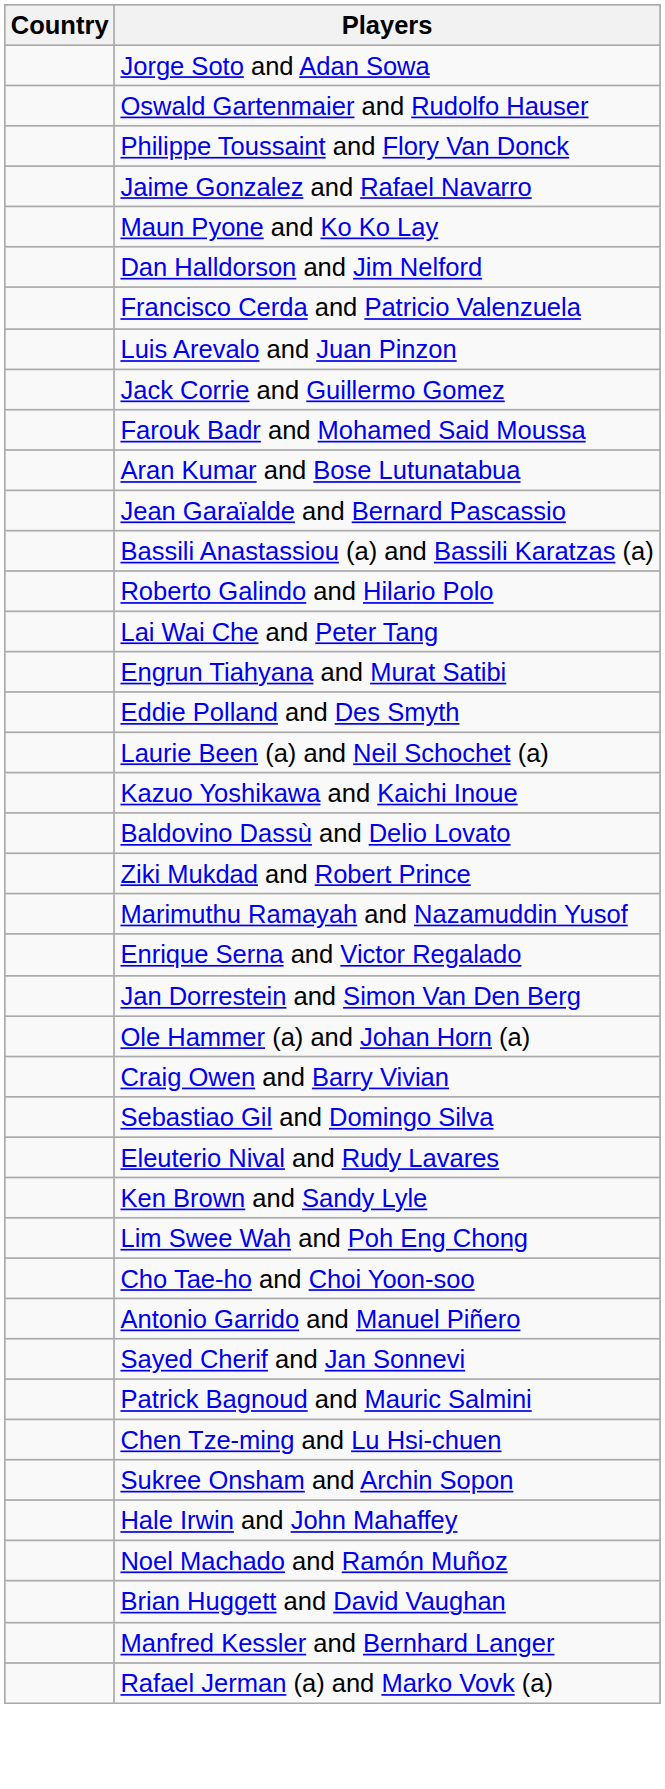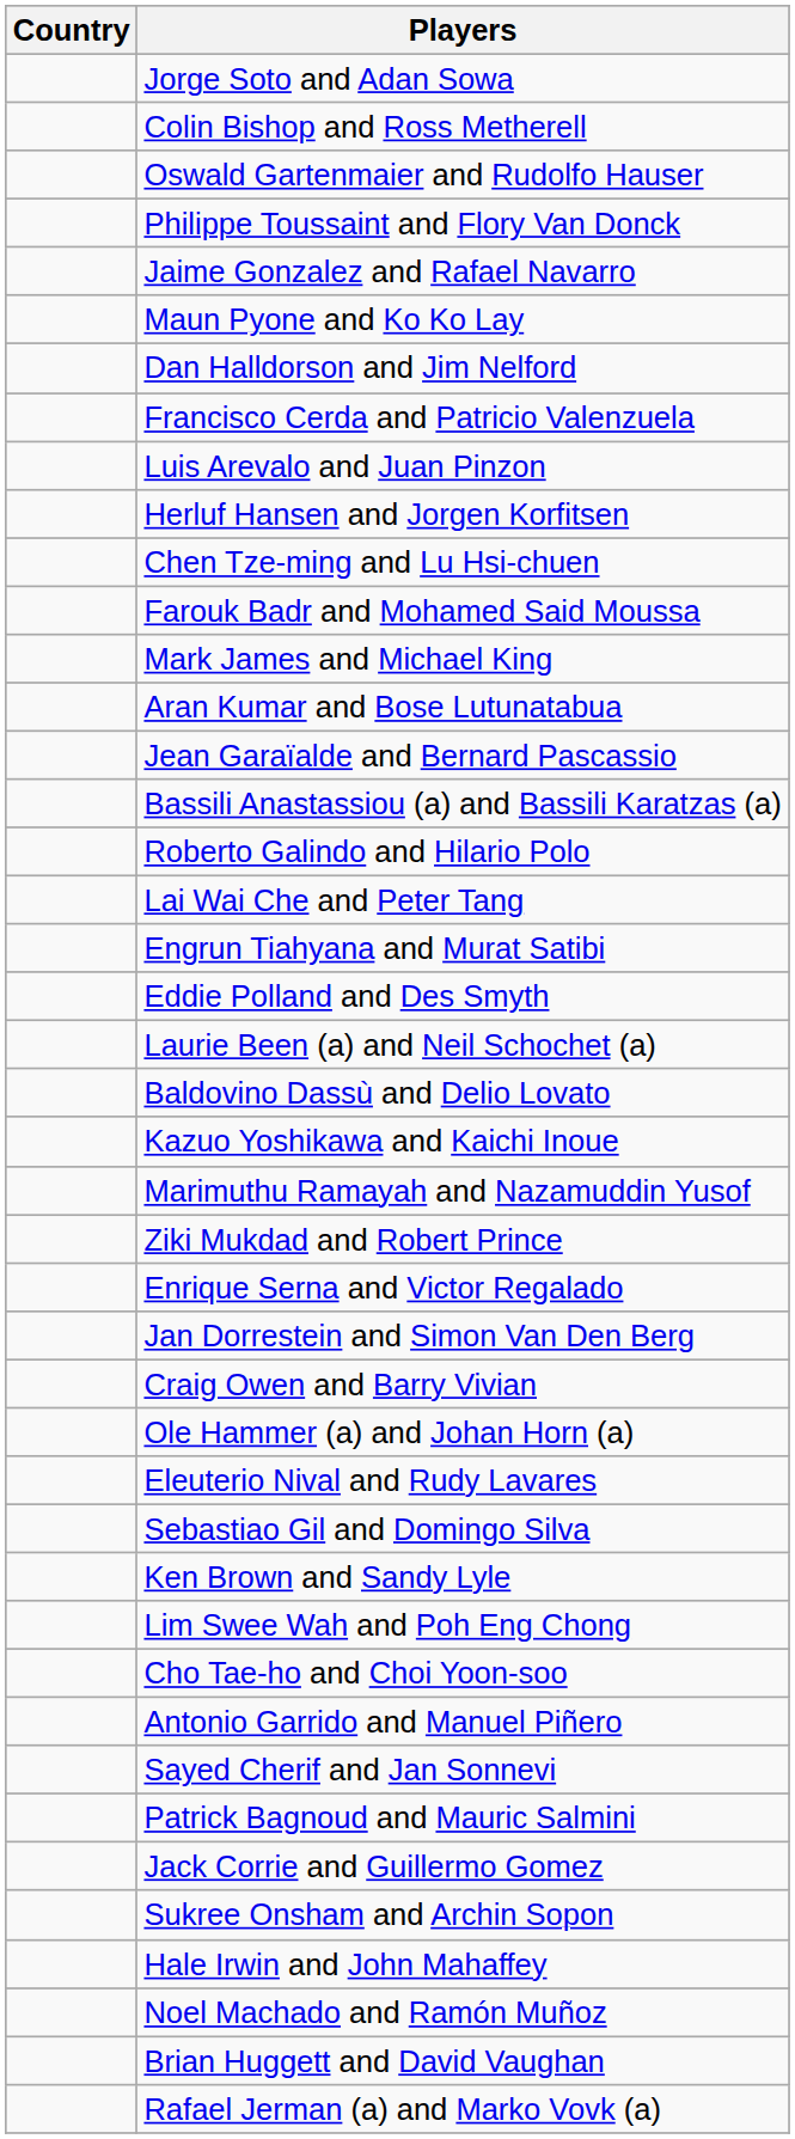+ row: Colin Bishop and Ross Metherell
+ row: Herluf Hansen and Jorgen Korfitsen
rows swapped: Jack Corrie and Guillermo Gomez <-> Chen Tze-ming and Lu Hsi-chuen
+ row: Mark James and Michael King
rows swapped: Baldovino Dassù and Delio Lovato <-> Kazuo Yoshikawa and Kaichi Inoue
rows swapped: Ziki Mukdad and Robert Prince <-> Marimuthu Ramayah and Nazamuddin Yusof
rows swapped: Craig Owen and Barry Vivian <-> Ole Hammer (a) and Johan Horn (a)
rows swapped: Eleuterio Nival and Rudy Lavares <-> Sebastiao Gil and Domingo Silva
- row: Manfred Kessler and Bernhard Langer
